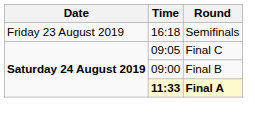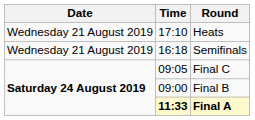+ row: Wednesday 21 August 2019 | 17:10 | Heats
Semifinals | Date: Friday 23 August 2019 -> Wednesday 21 August 2019
